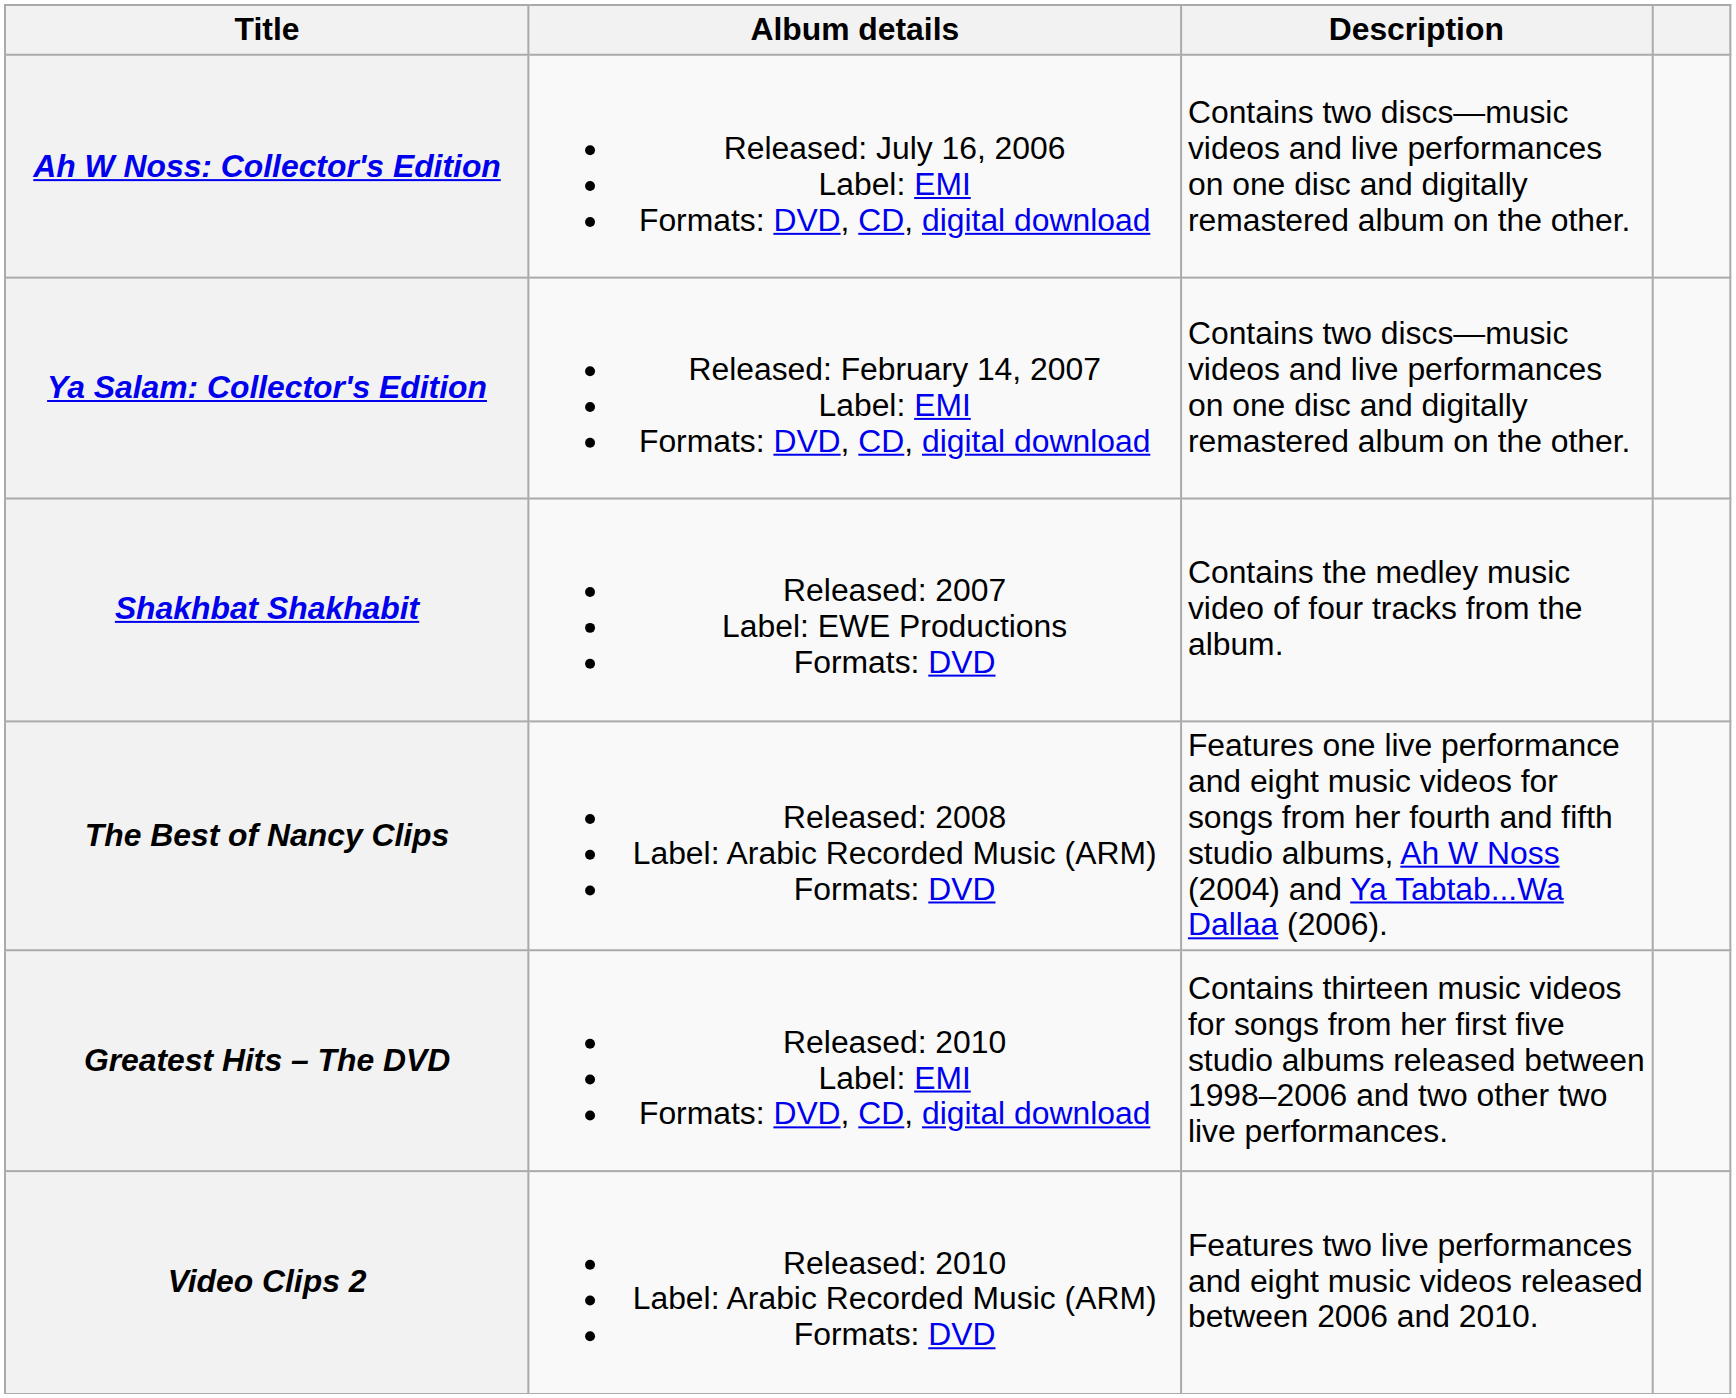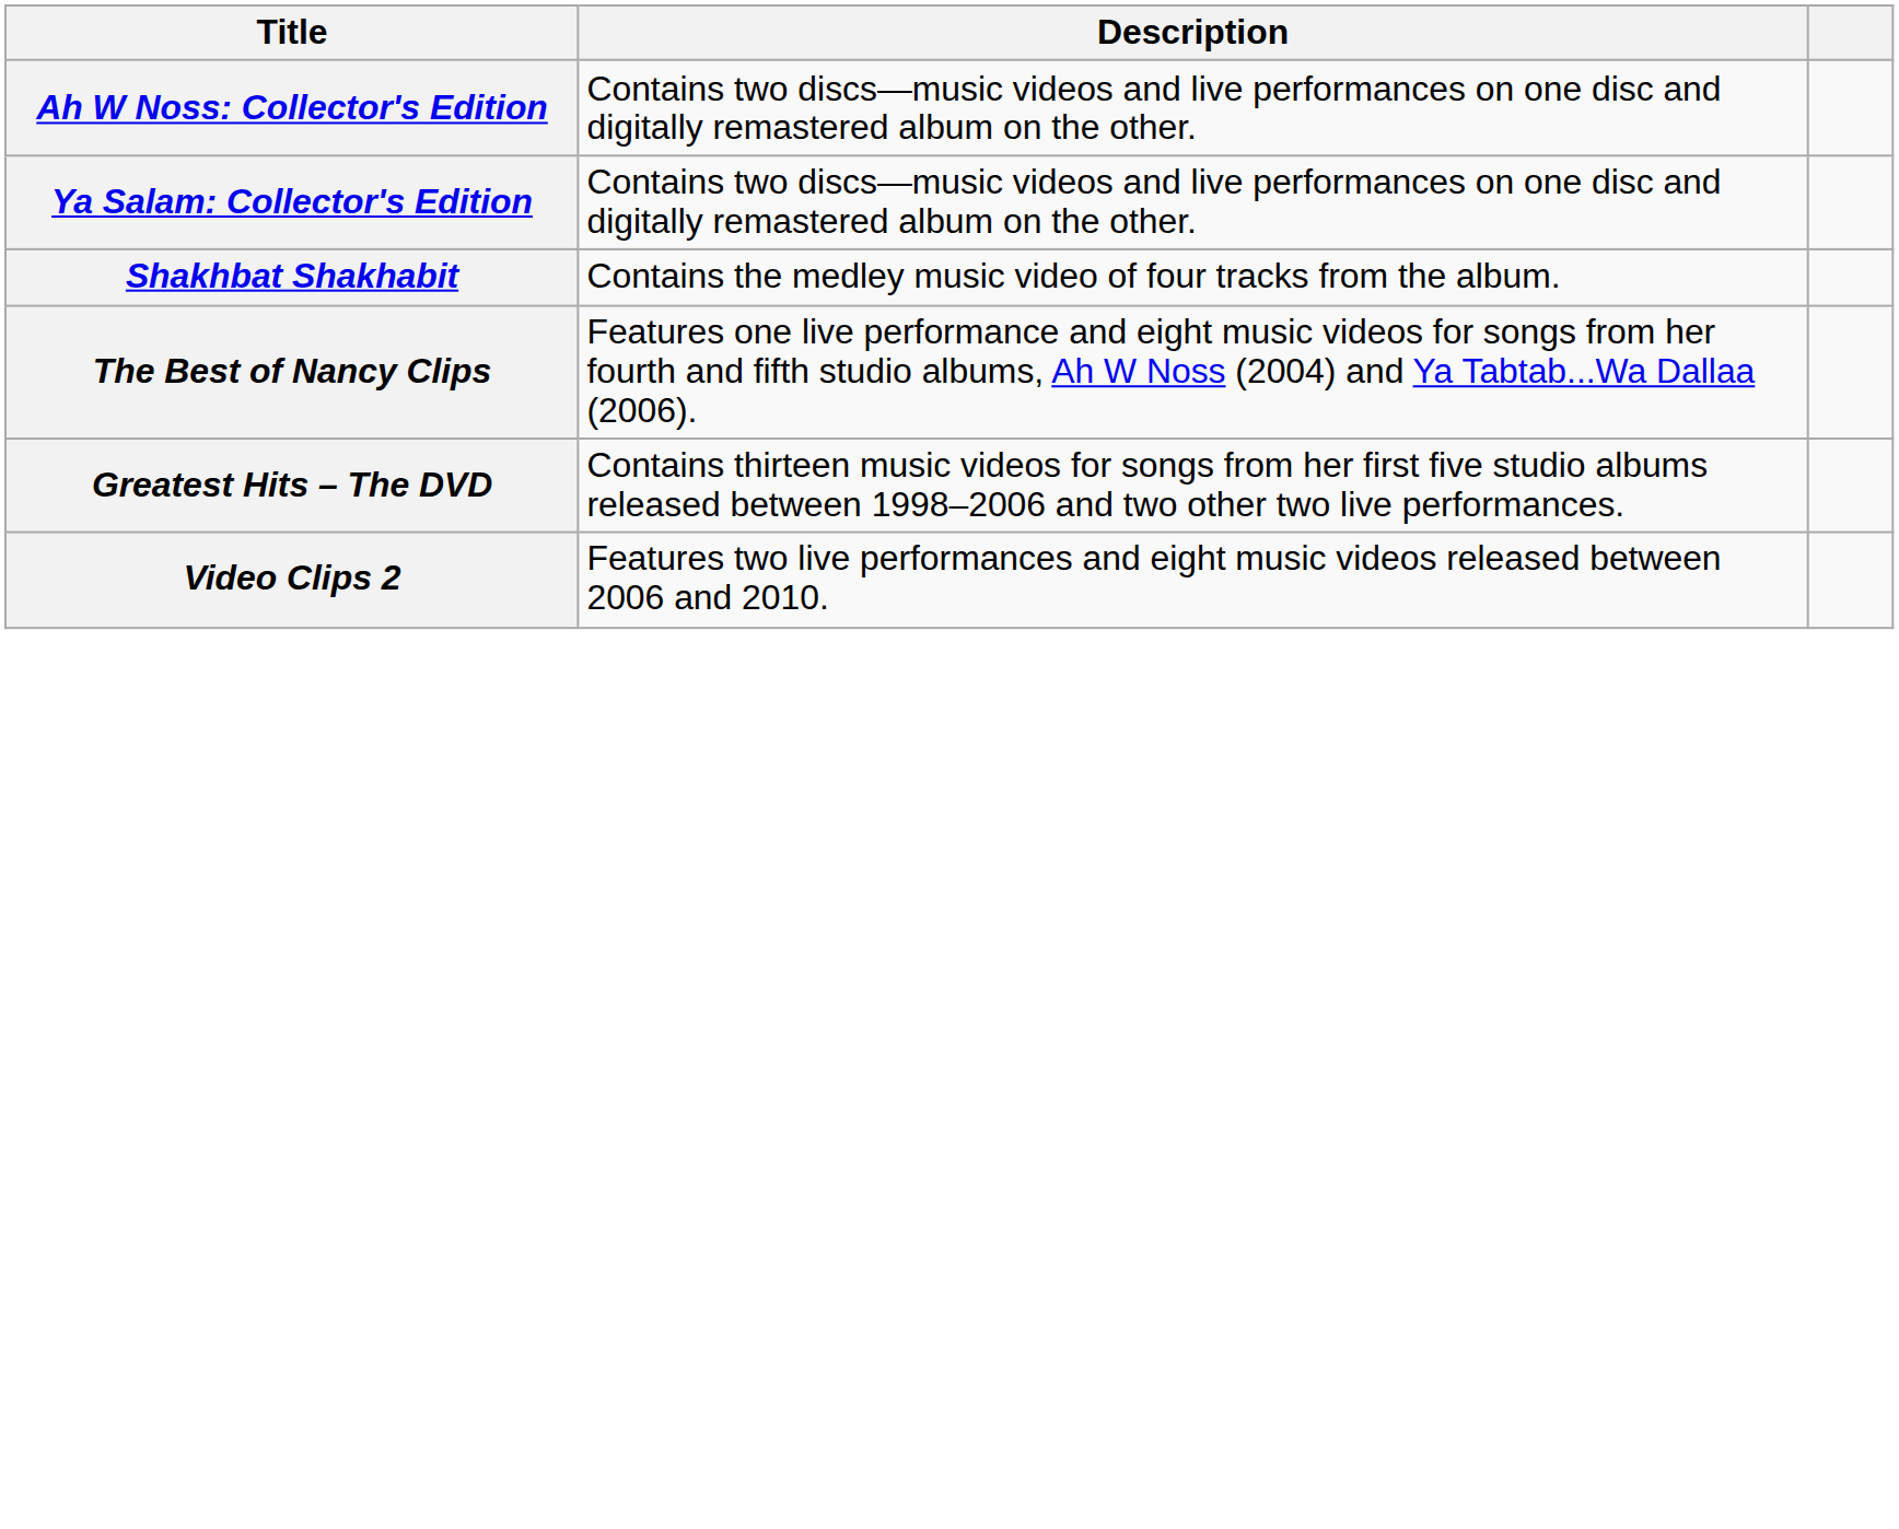- column: Album details | Released: July 16, 2006 Label: EMI Formats: DVD, CD, digital download | Released: February 14, 2007 Label: EMI Formats: DVD, CD, digital download | Released: 2007 Label: EWE Productions Formats: DVD | Released: 2008 Label: Arabic Recorded Music (ARM) Formats: DVD | Released: 2010 Label: EMI Formats: DVD, CD, digital download | Released: 2010 Label: Arabic Recorded Music (ARM) Formats: DVD
